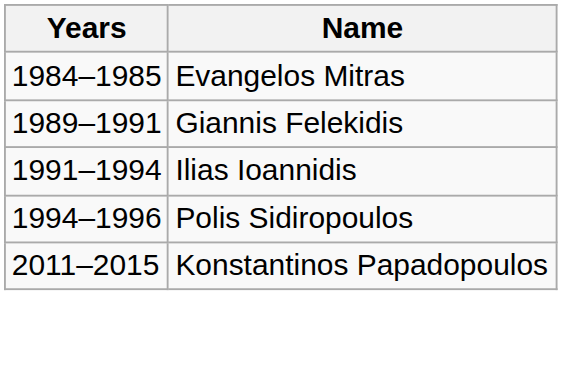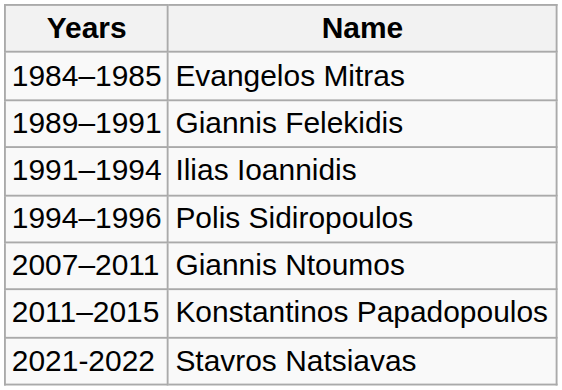+ row: 2007–2011 | Giannis Ntoumos
+ row: 2021-2022 | Stavros Natsiavas
